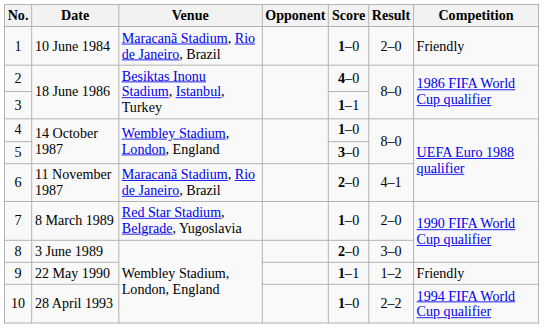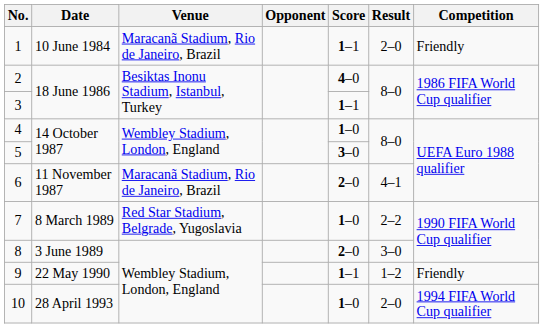1 | Score: 1–0 -> 1–1
7 | Result: 2–0 -> 2–2
10 | Result: 2–2 -> 2–0
